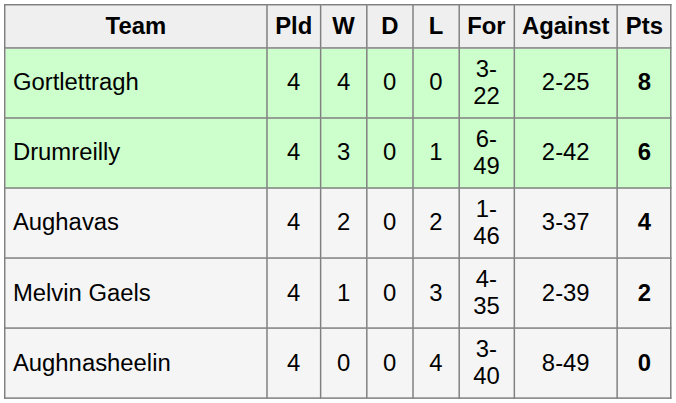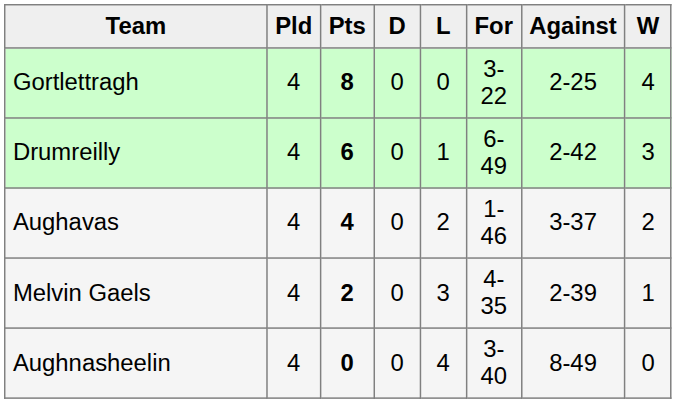columns swapped: W <-> Pts
